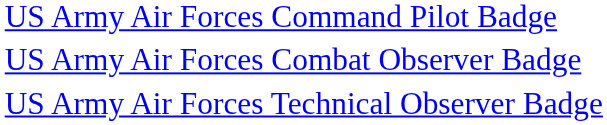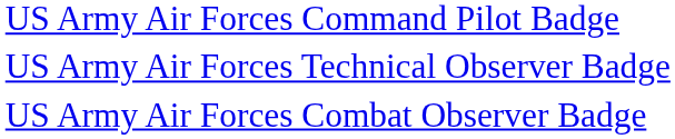rows swapped: US Army Air Forces Combat Observer Badge <-> US Army Air Forces Technical Observer Badge
